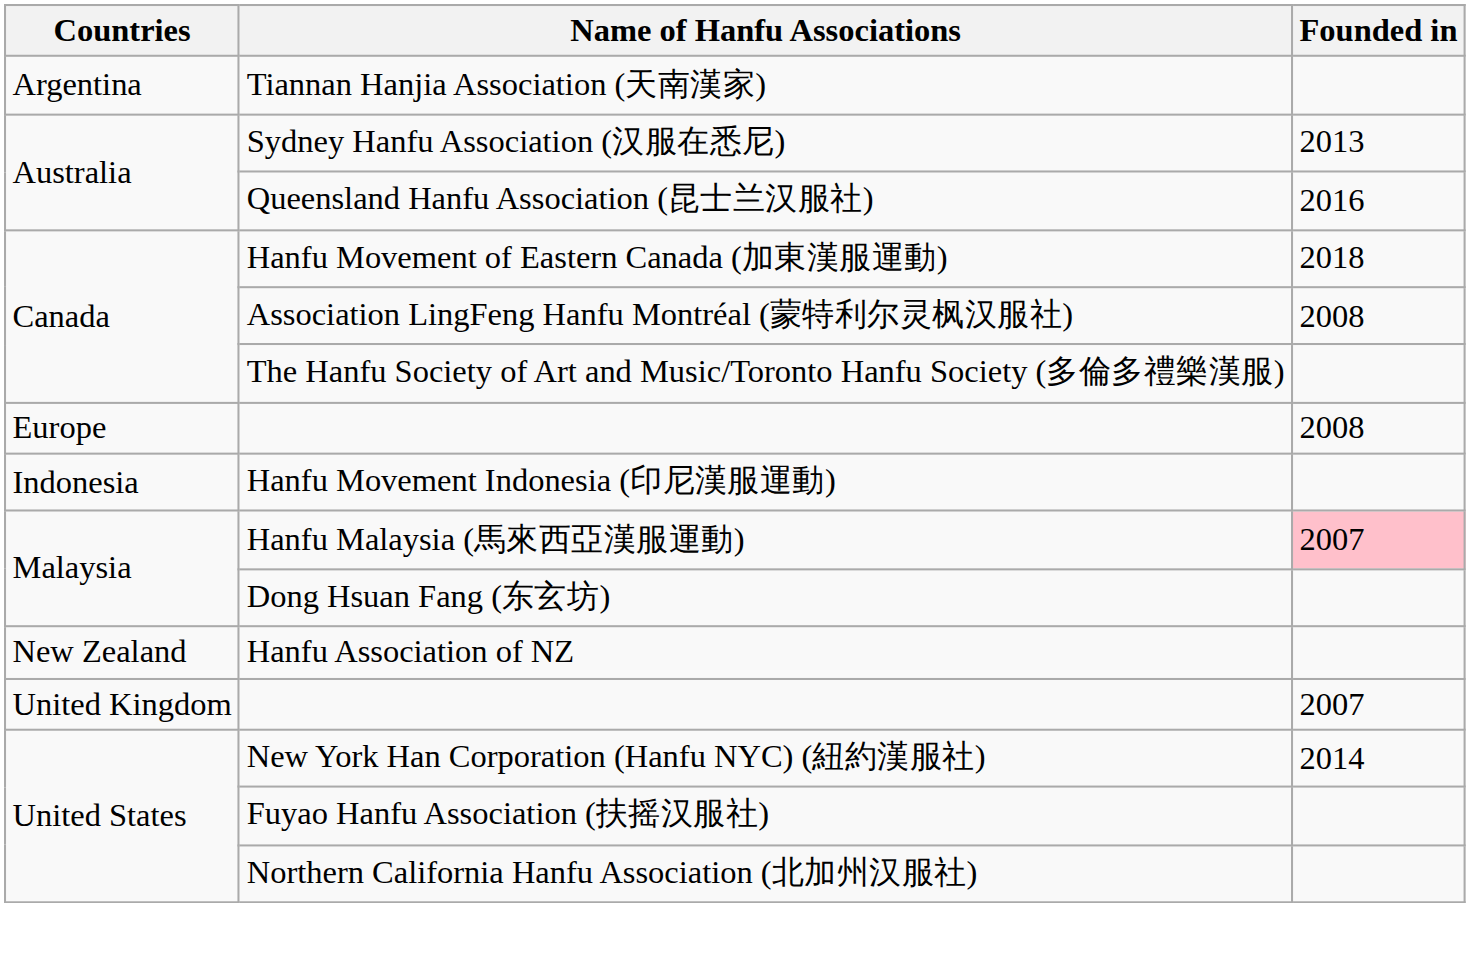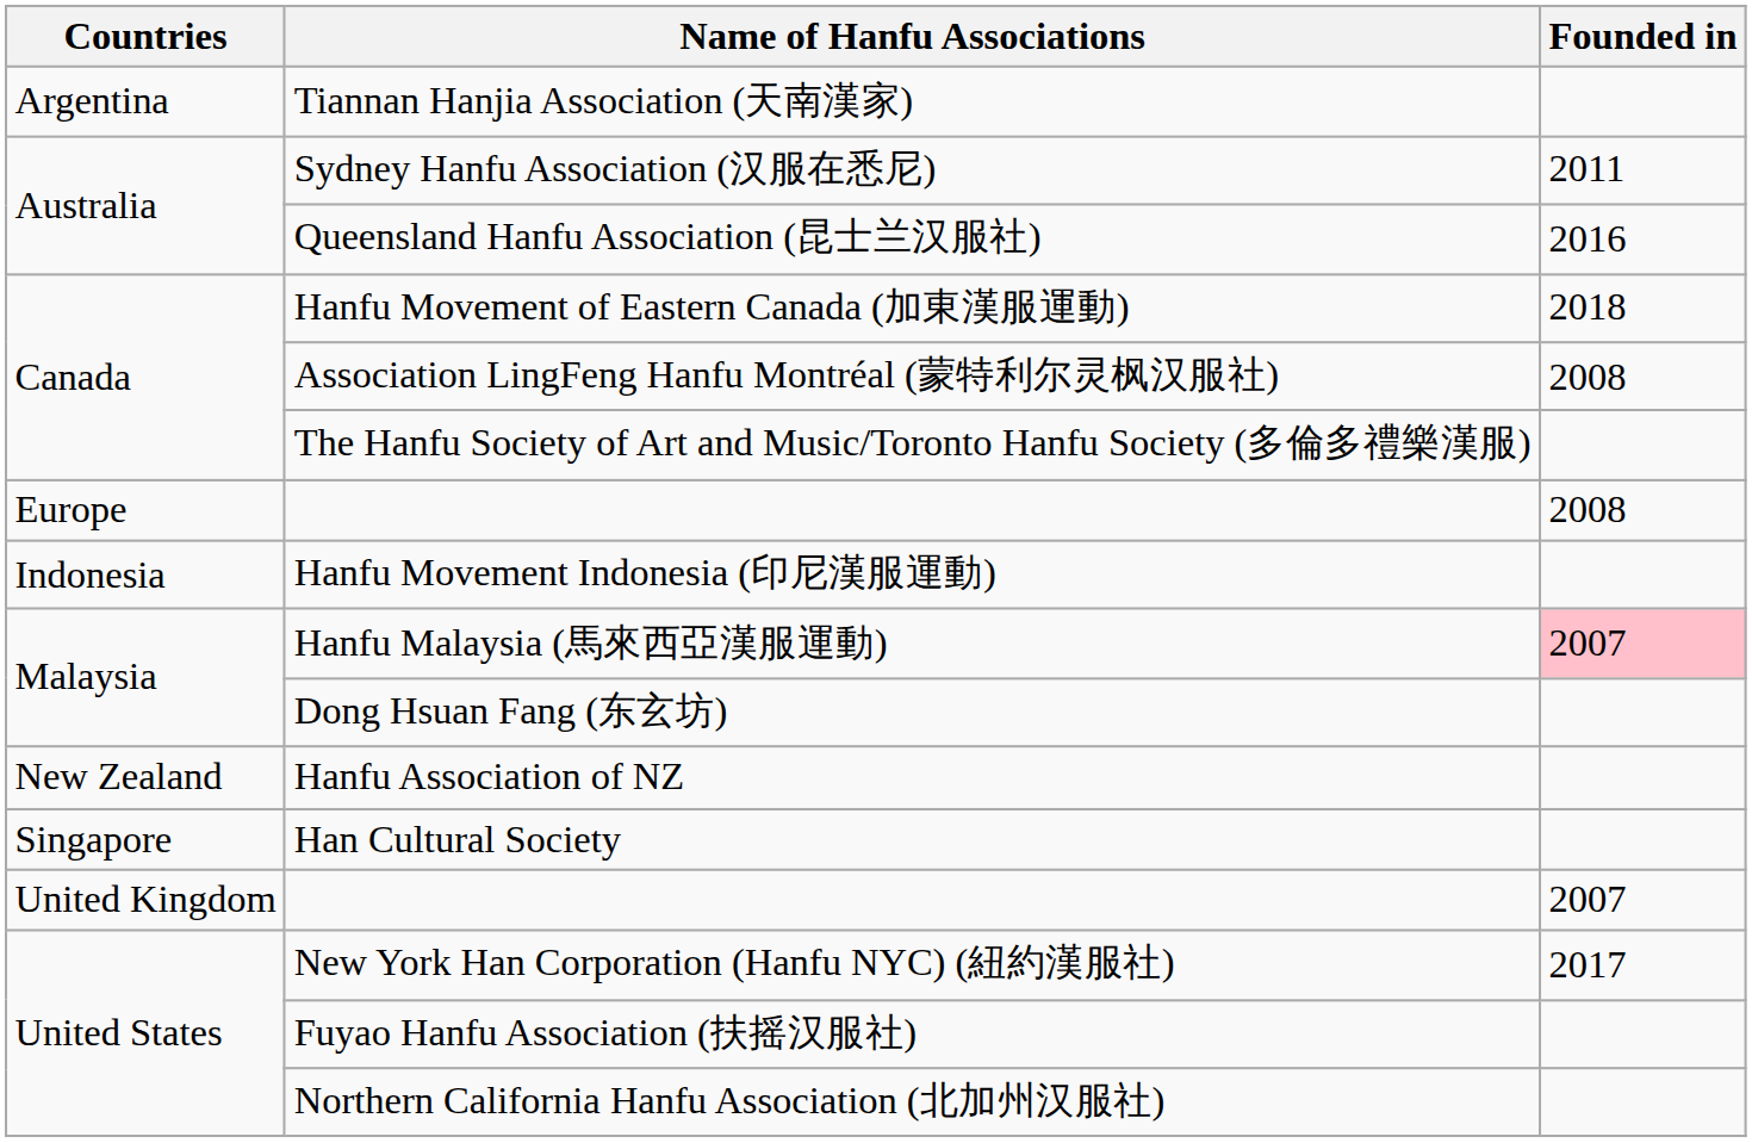Sydney Hanfu Association (汉服在悉尼) | Founded in: 2013 -> 2011
+ row: Singapore | Han Cultural Society
New York Han Corporation (Hanfu NYC) (紐約漢服社) | Founded in: 2014 -> 2017
